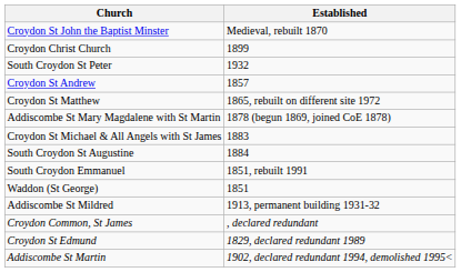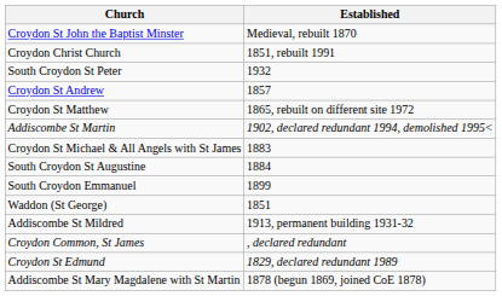Croydon Christ Church | Established: 1899 -> 1851, rebuilt 1991
rows swapped: Addiscombe St Mary Magdalene with St Martin <-> Addiscombe St Martin
South Croydon Emmanuel | Established: 1851, rebuilt 1991 -> 1899
